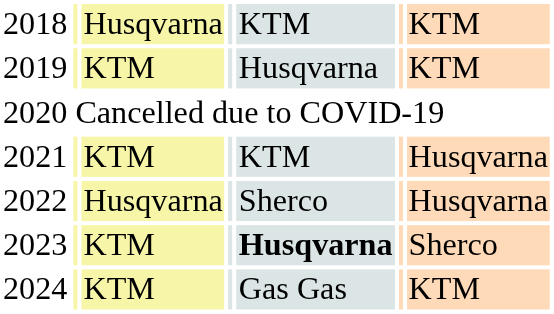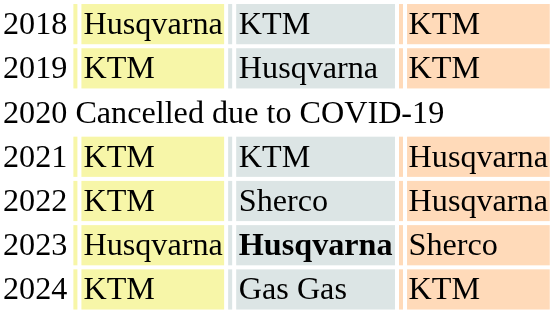2022 | column 3: Husqvarna -> KTM
2023 | column 3: KTM -> Husqvarna
